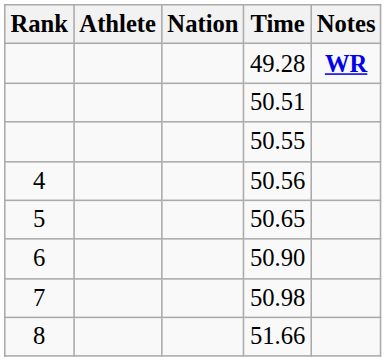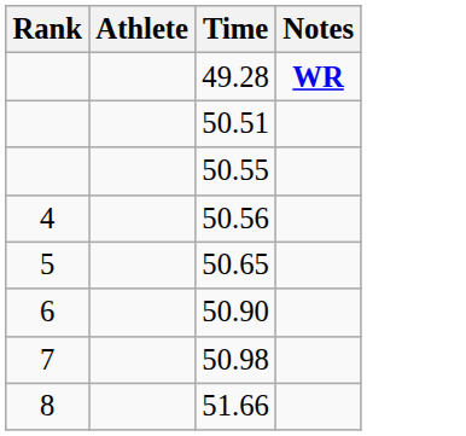- column: Nation
